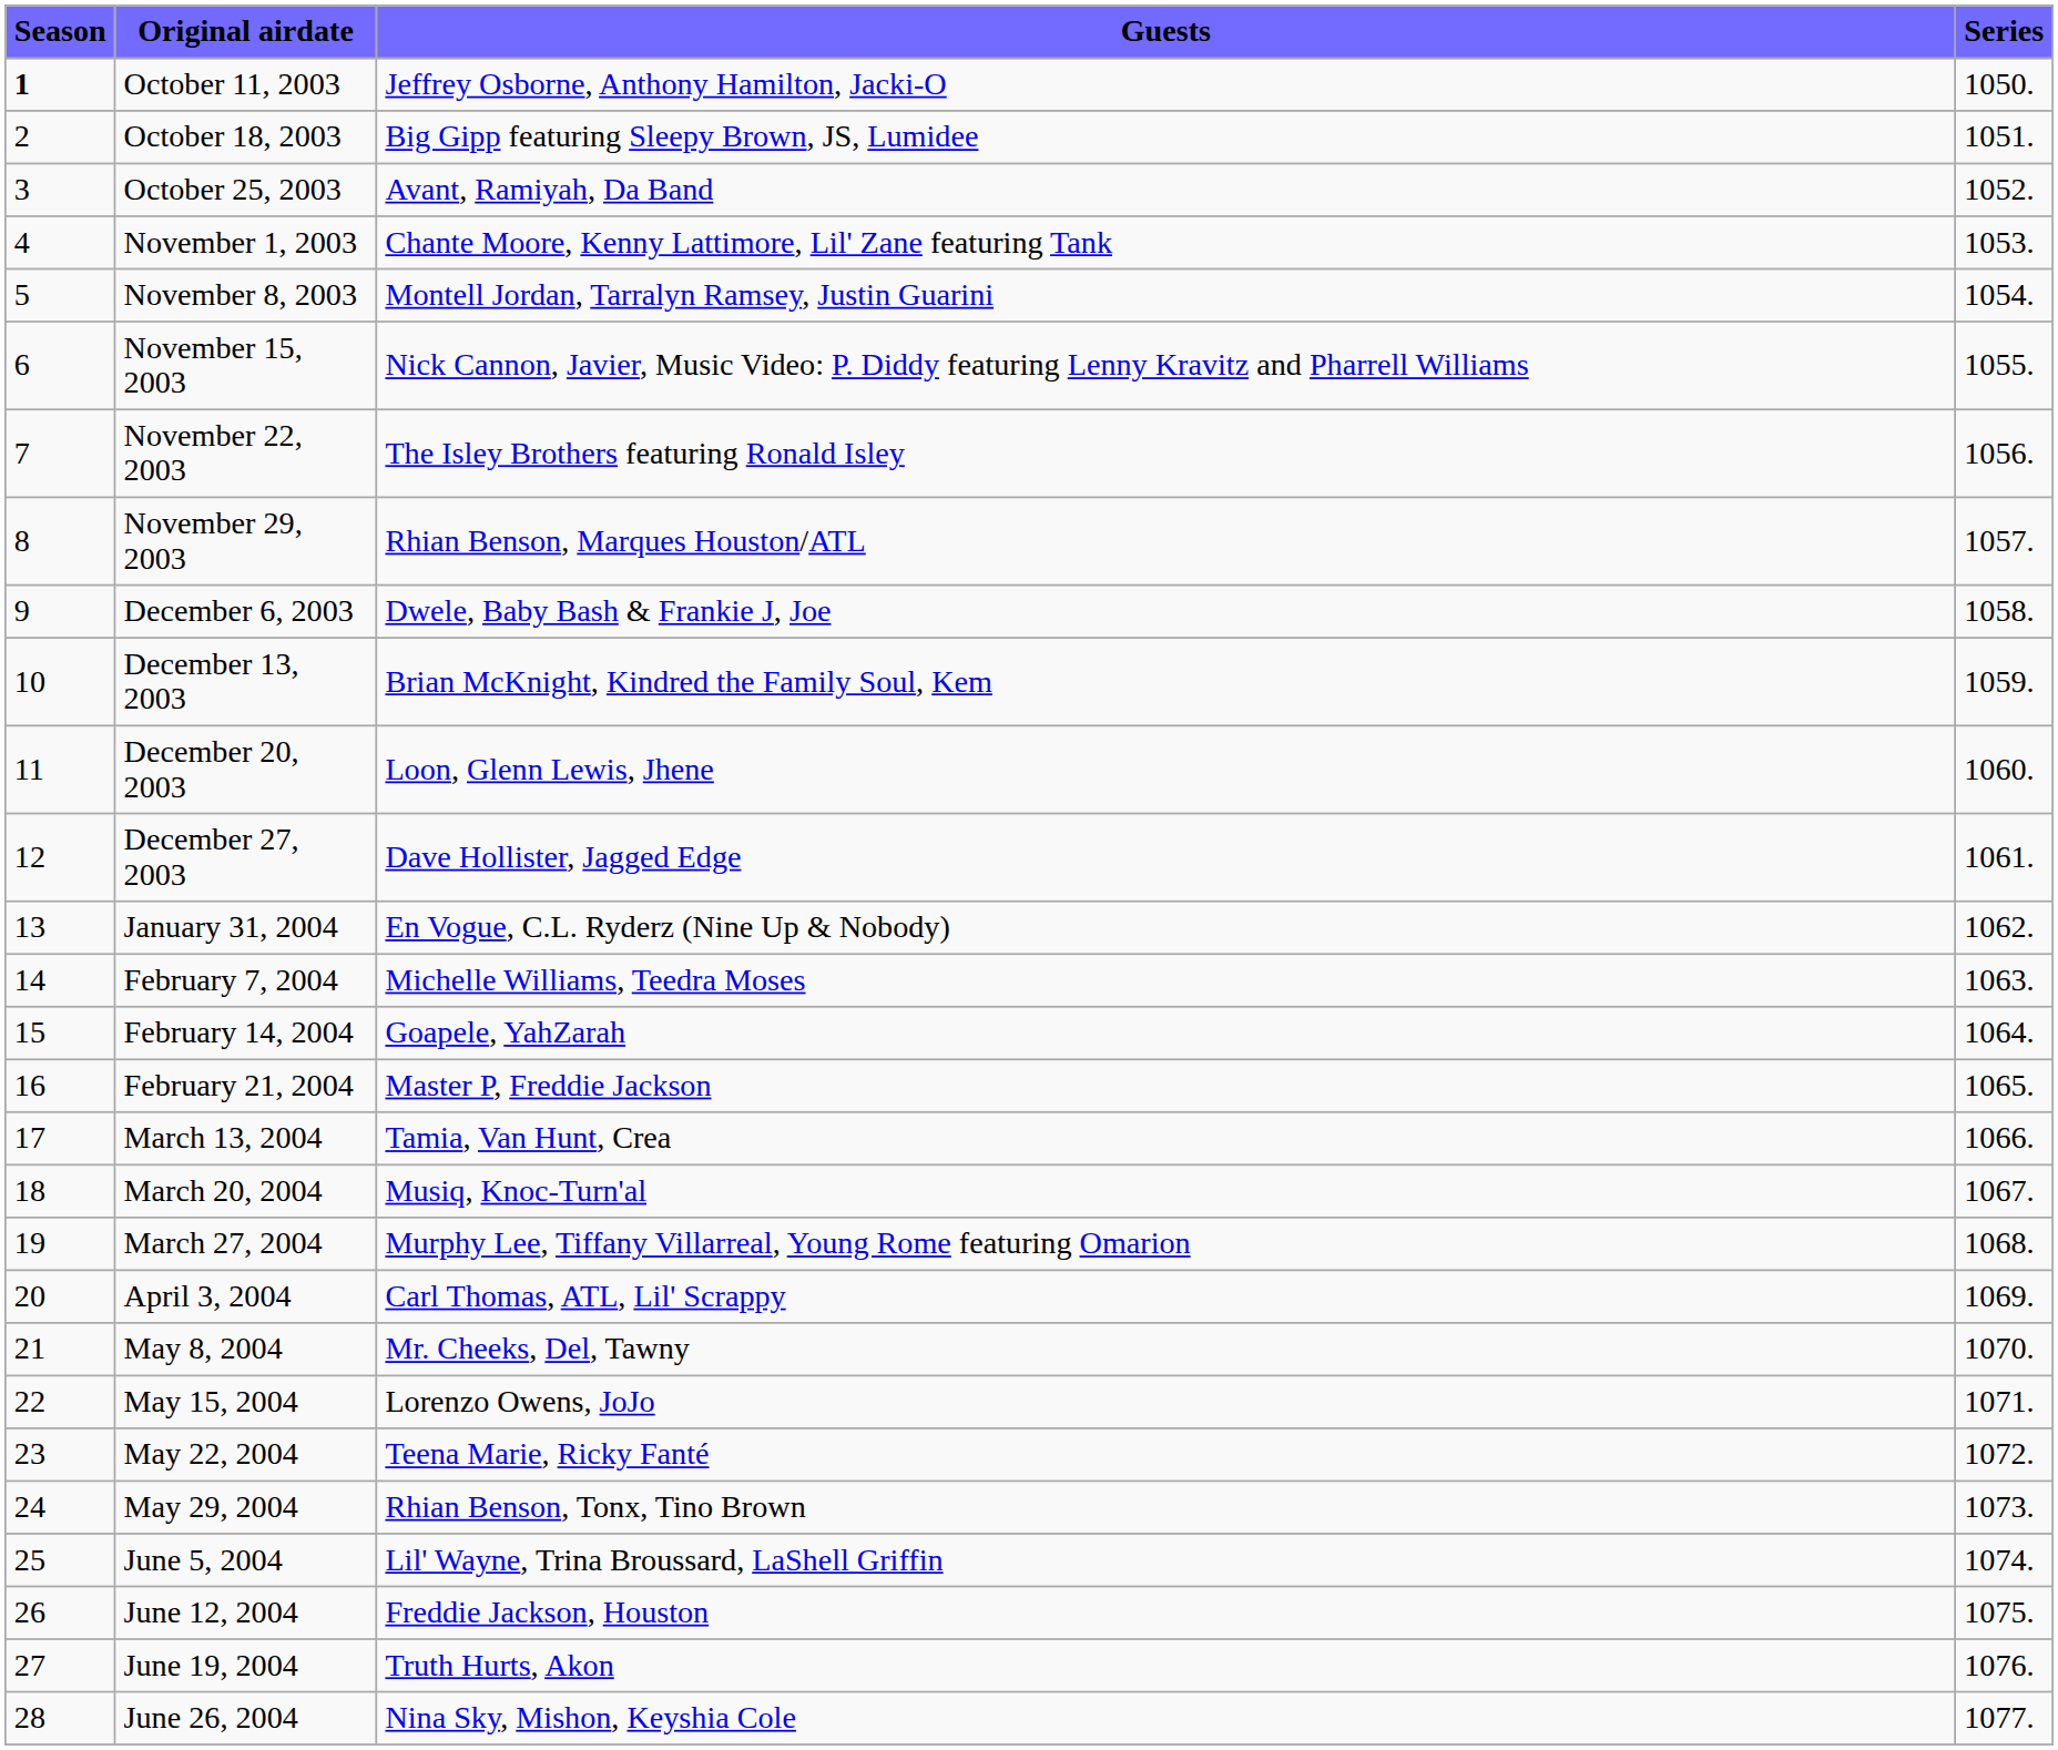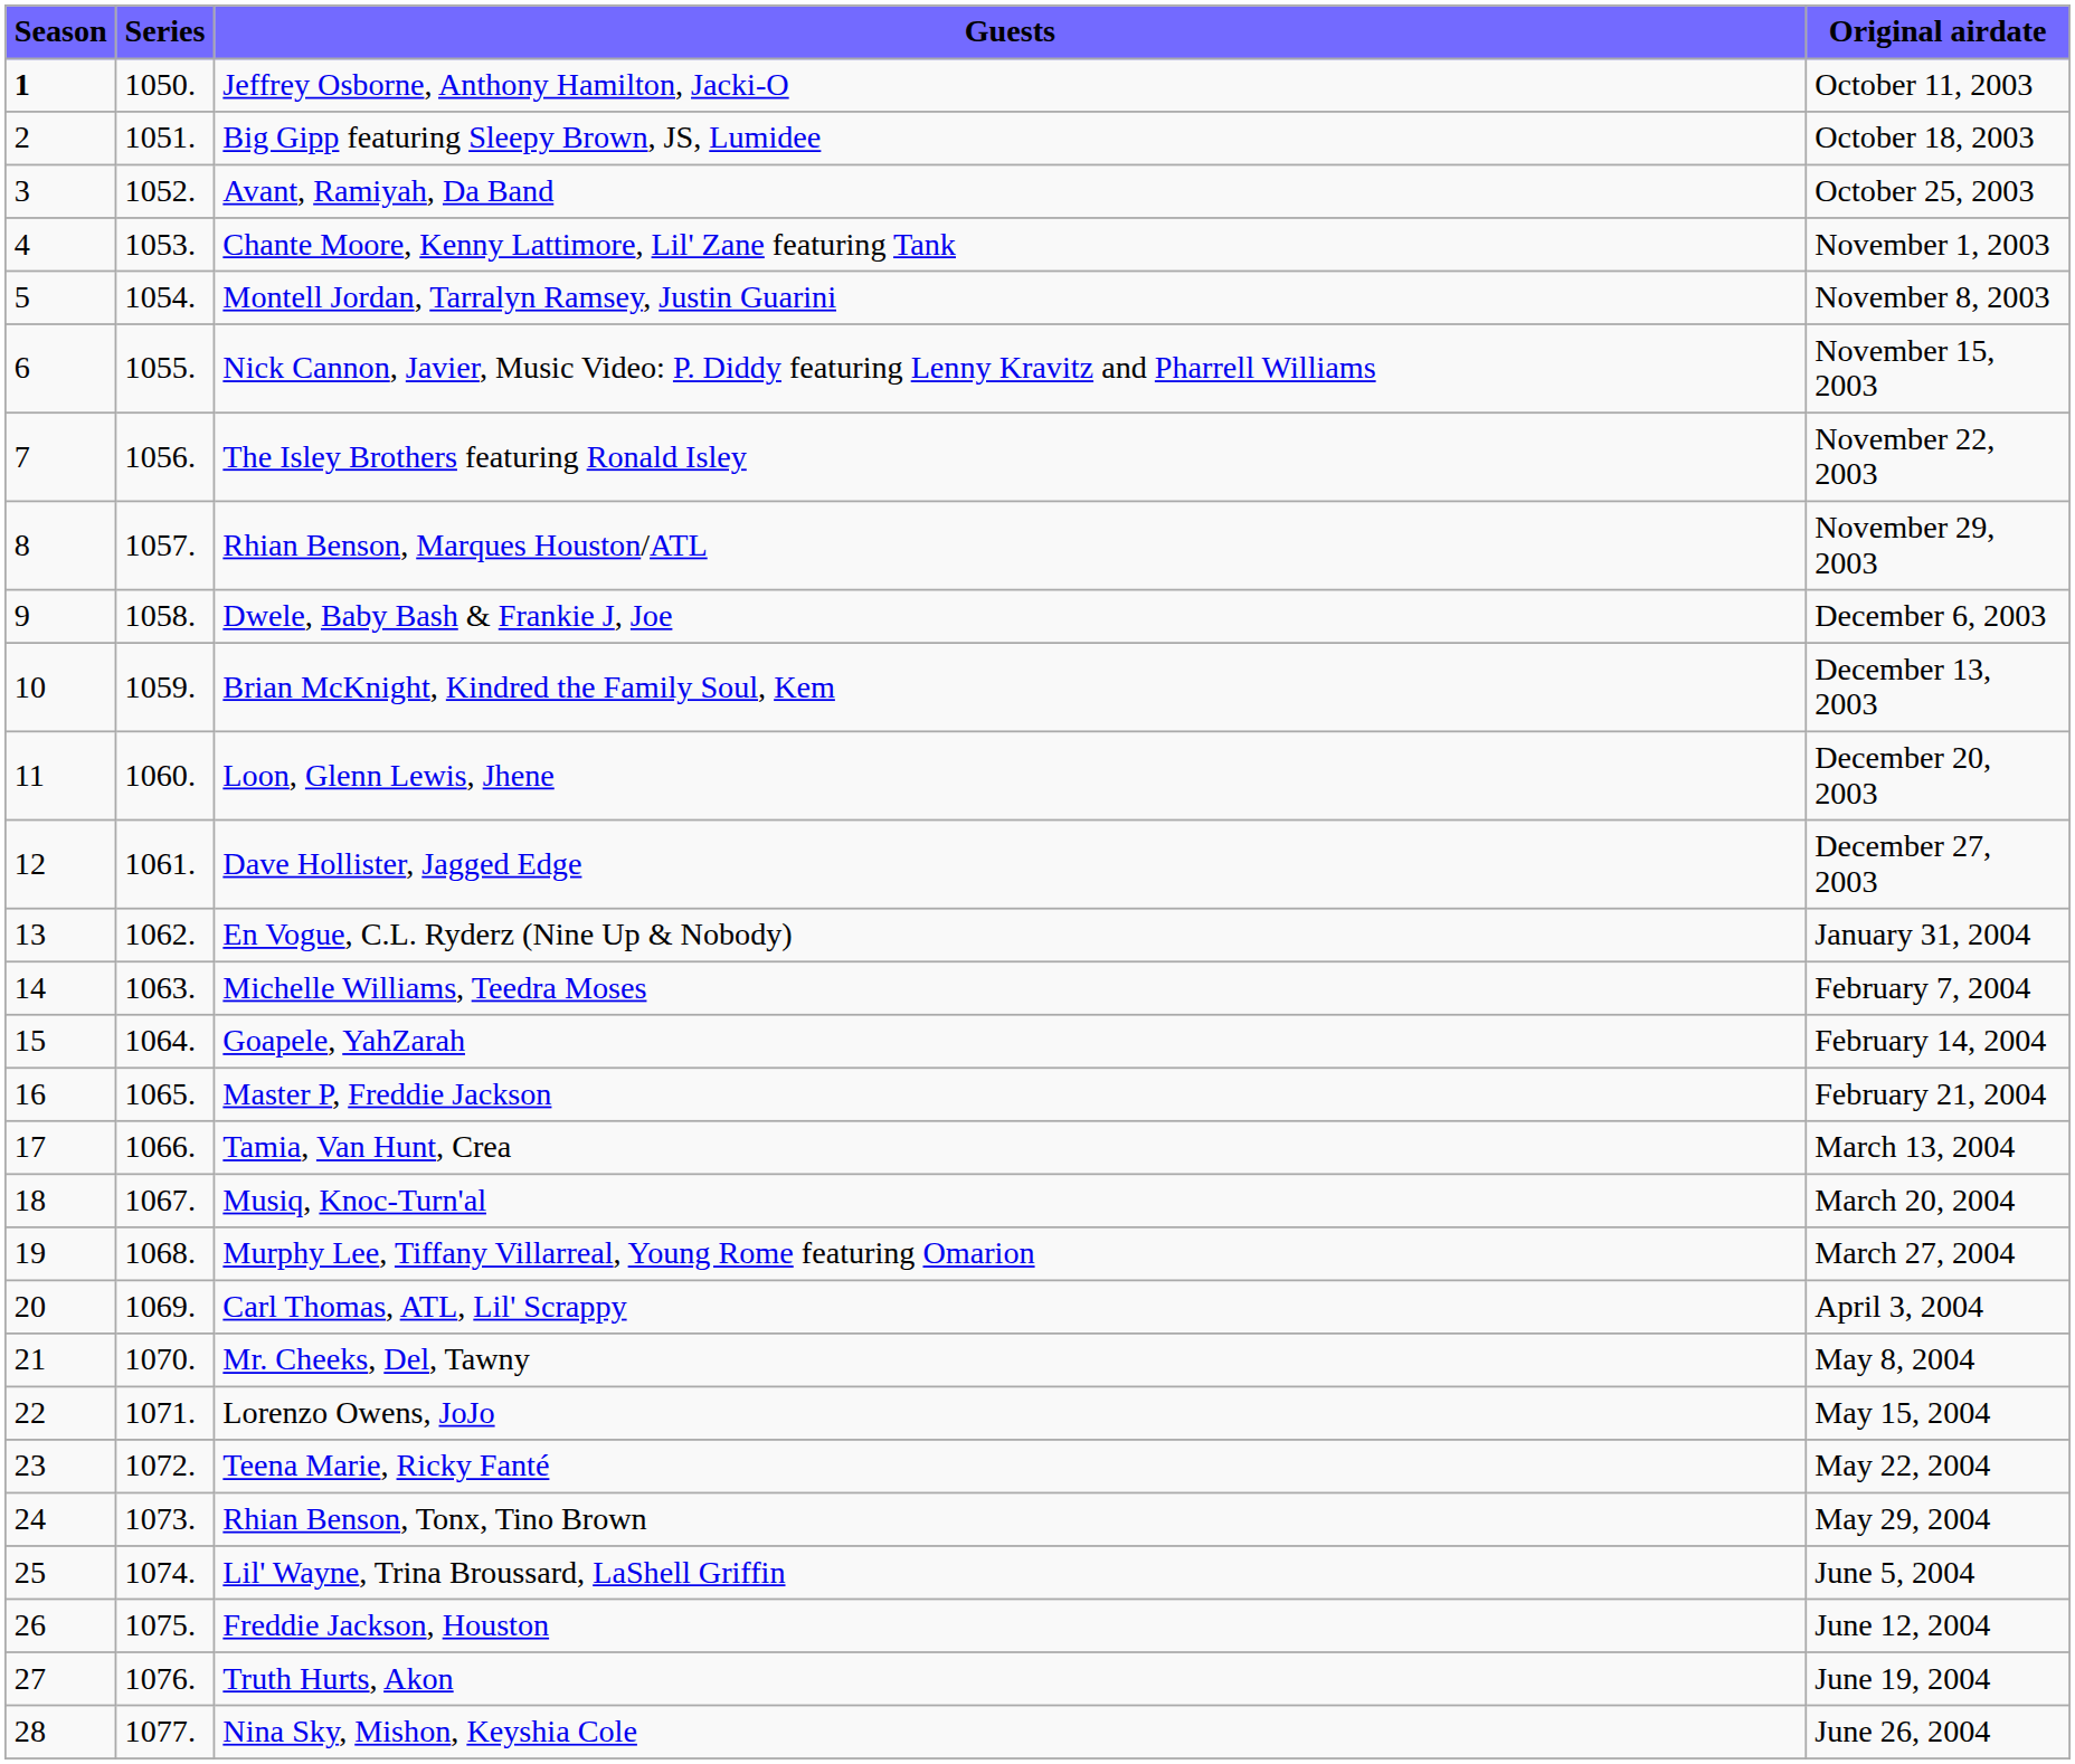columns swapped: Series <-> Original airdate
